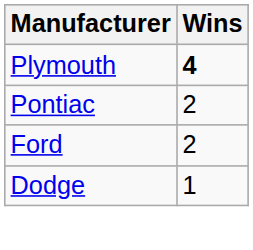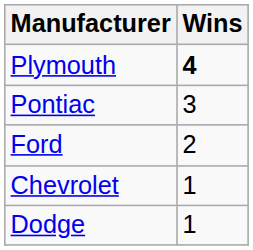Pontiac | Wins: 2 -> 3
+ row: Chevrolet | 1
